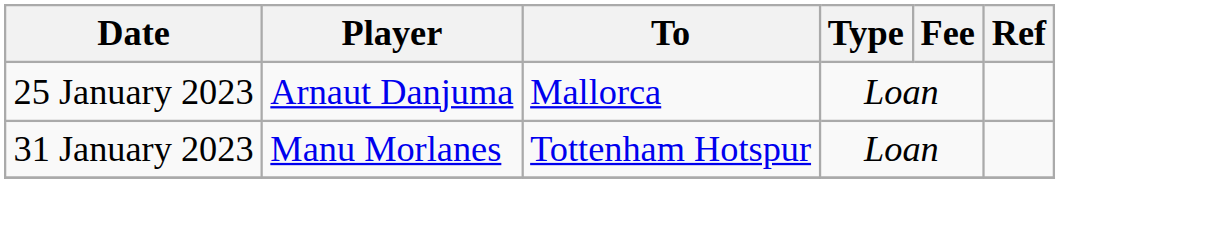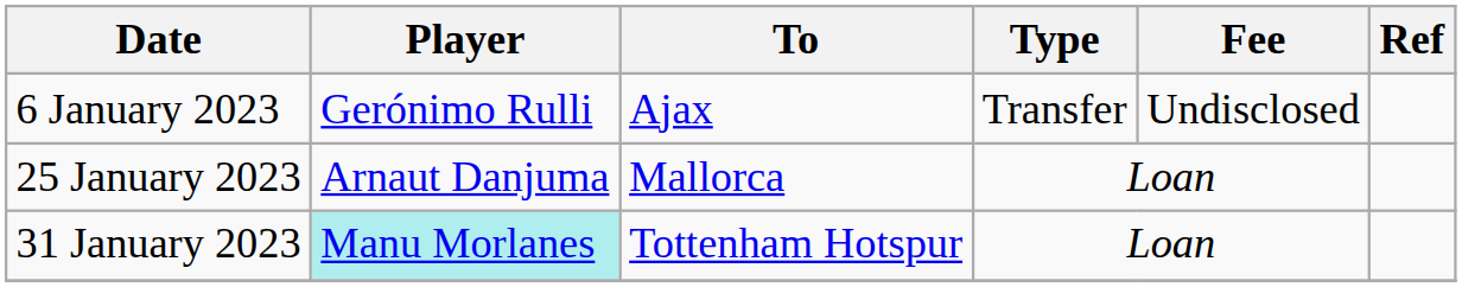+ row: 6 January 2023 | Gerónimo Rulli | Ajax | Transfer | Undisclosed
31 January 2023 | Player: no background -> paleturquoise background
